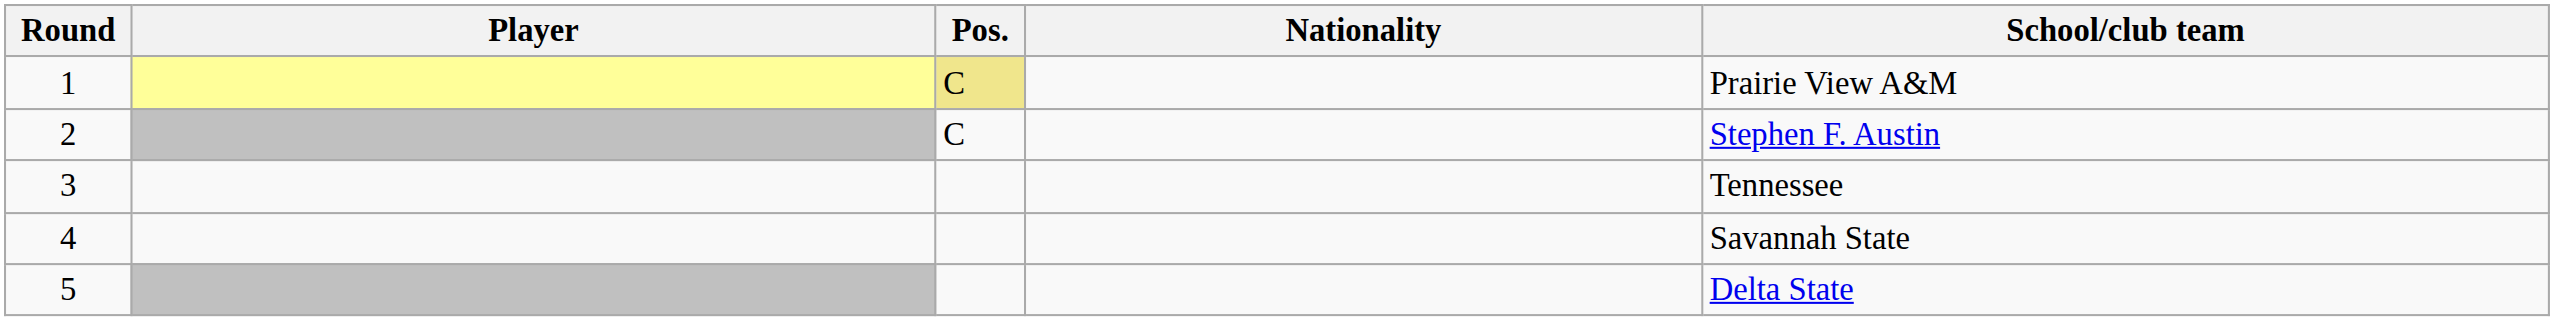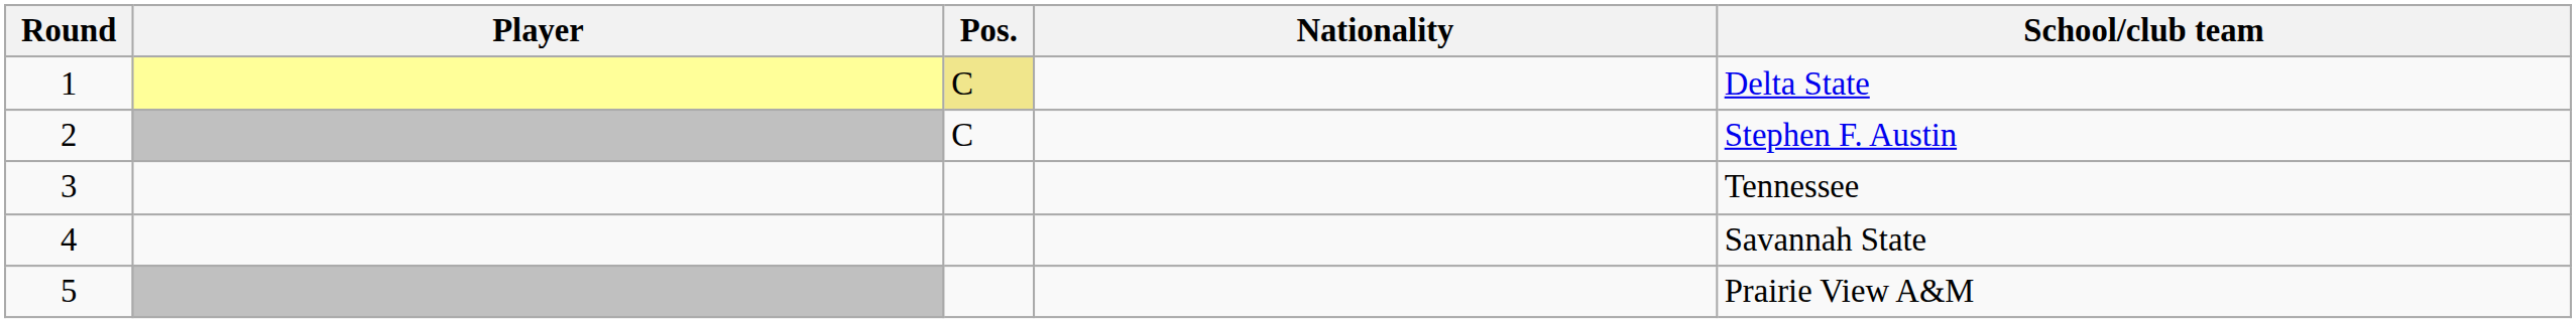1 | School/club team: Prairie View A&M -> Delta State
5 | School/club team: Delta State -> Prairie View A&M
